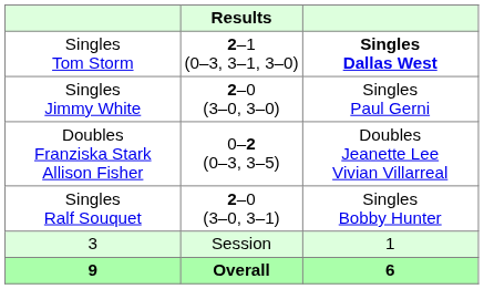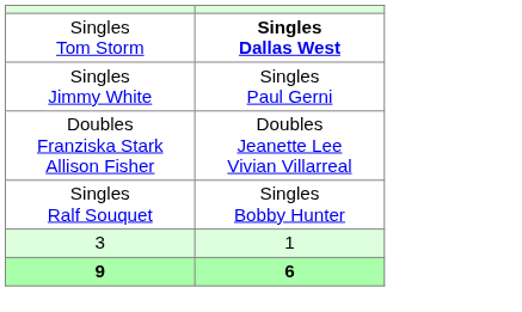- column: Results | 2–1 (0–3, 3–1, 3–0) | 2–0 (3–0, 3–0) | 0–2 (0–3, 3–5) | 2–0 (3–0, 3–1) | Session | Overall
